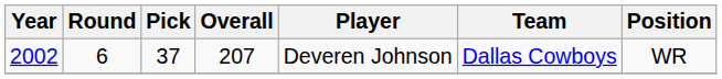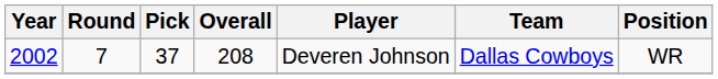2002 | Round: 6 -> 7
2002 | Overall: 207 -> 208
